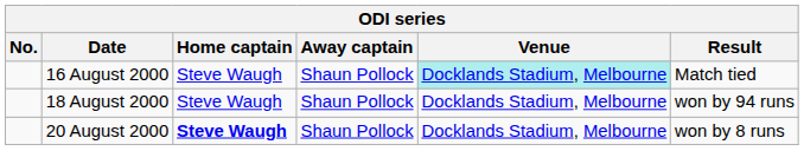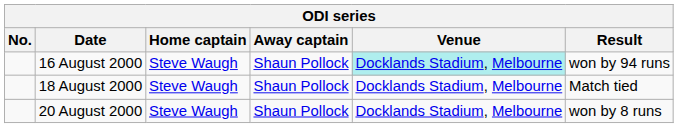16 August 2000 | Result: Match tied -> won by 94 runs
18 August 2000 | Result: won by 94 runs -> Match tied
20 August 2000 | Home captain: bold -> normal
